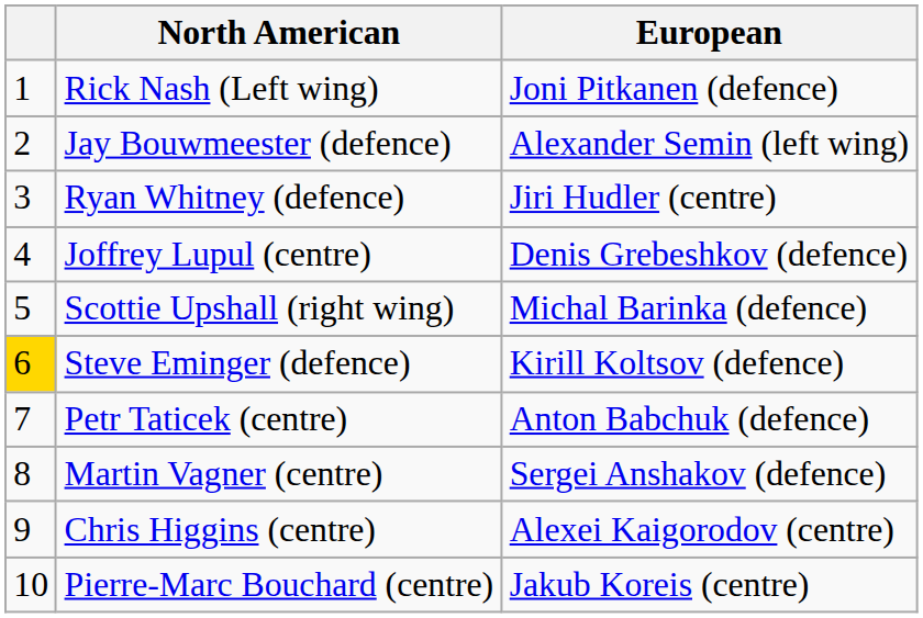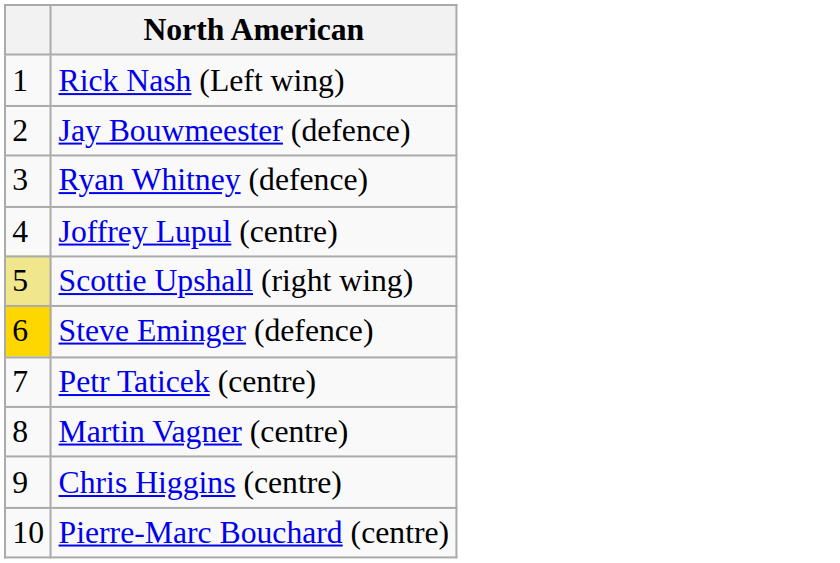- column: European | Joni Pitkanen (defence) | Alexander Semin (left wing) | Jiri Hudler (centre) | Denis Grebeshkov (defence) | Michal Barinka (defence) | Kirill Koltsov (defence) | Anton Babchuk (defence) | Sergei Anshakov (defence) | Alexei Kaigorodov (centre) | Jakub Koreis (centre)
Scottie Upshall (right wing) | column 1: no background -> khaki background
